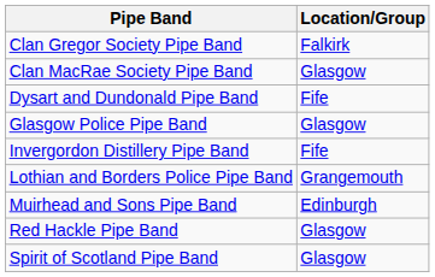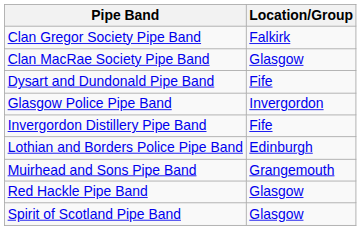Glasgow Police Pipe Band | Location/Group: Glasgow -> Invergordon
Lothian and Borders Police Pipe Band | Location/Group: Grangemouth -> Edinburgh
Muirhead and Sons Pipe Band | Location/Group: Edinburgh -> Grangemouth
